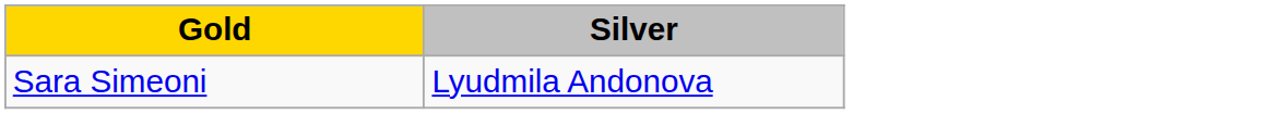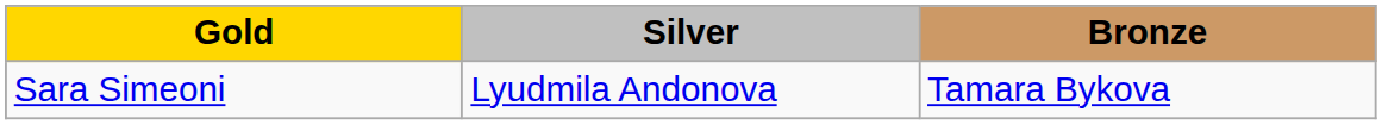+ column: Bronze | Tamara Bykova
